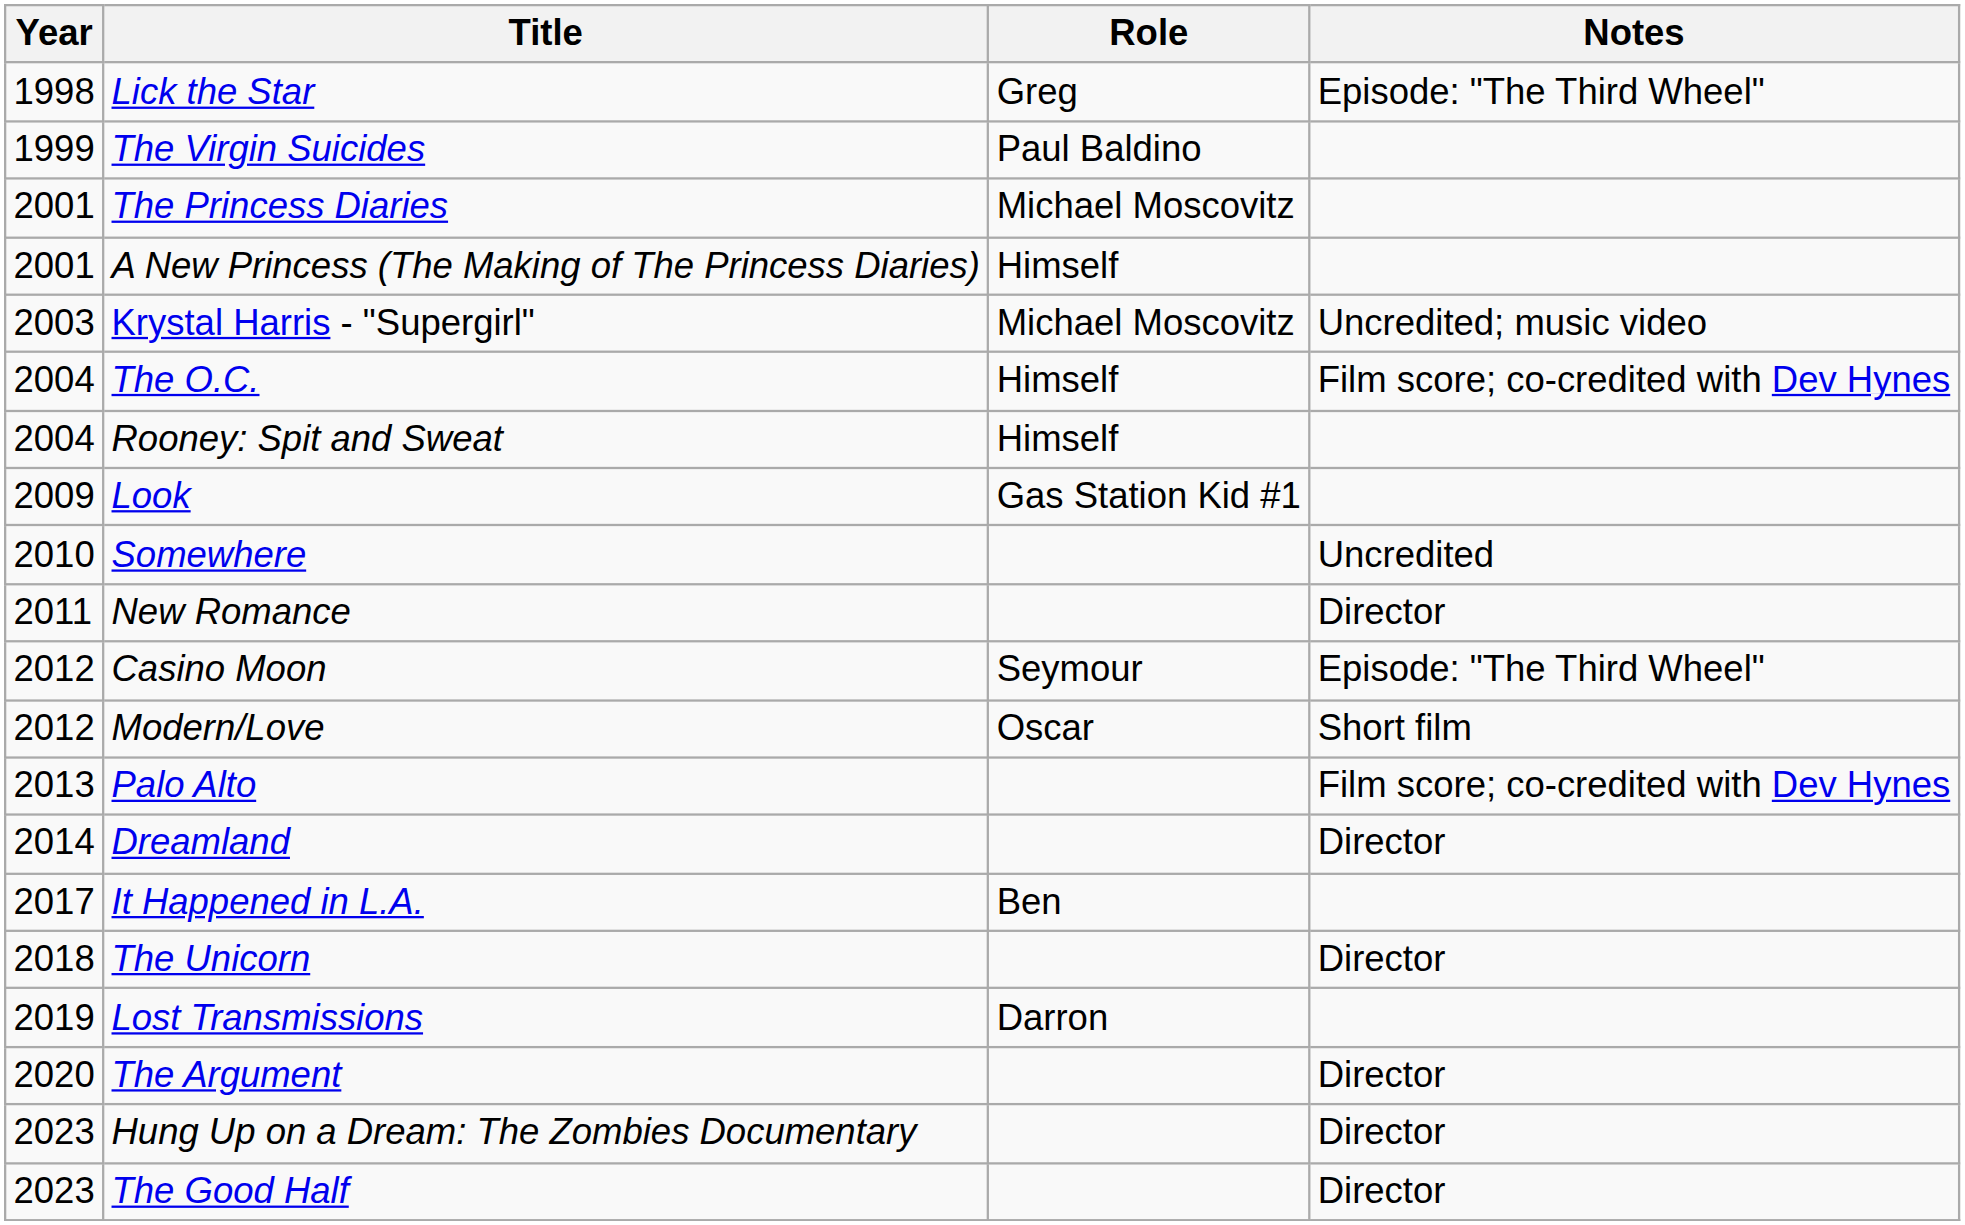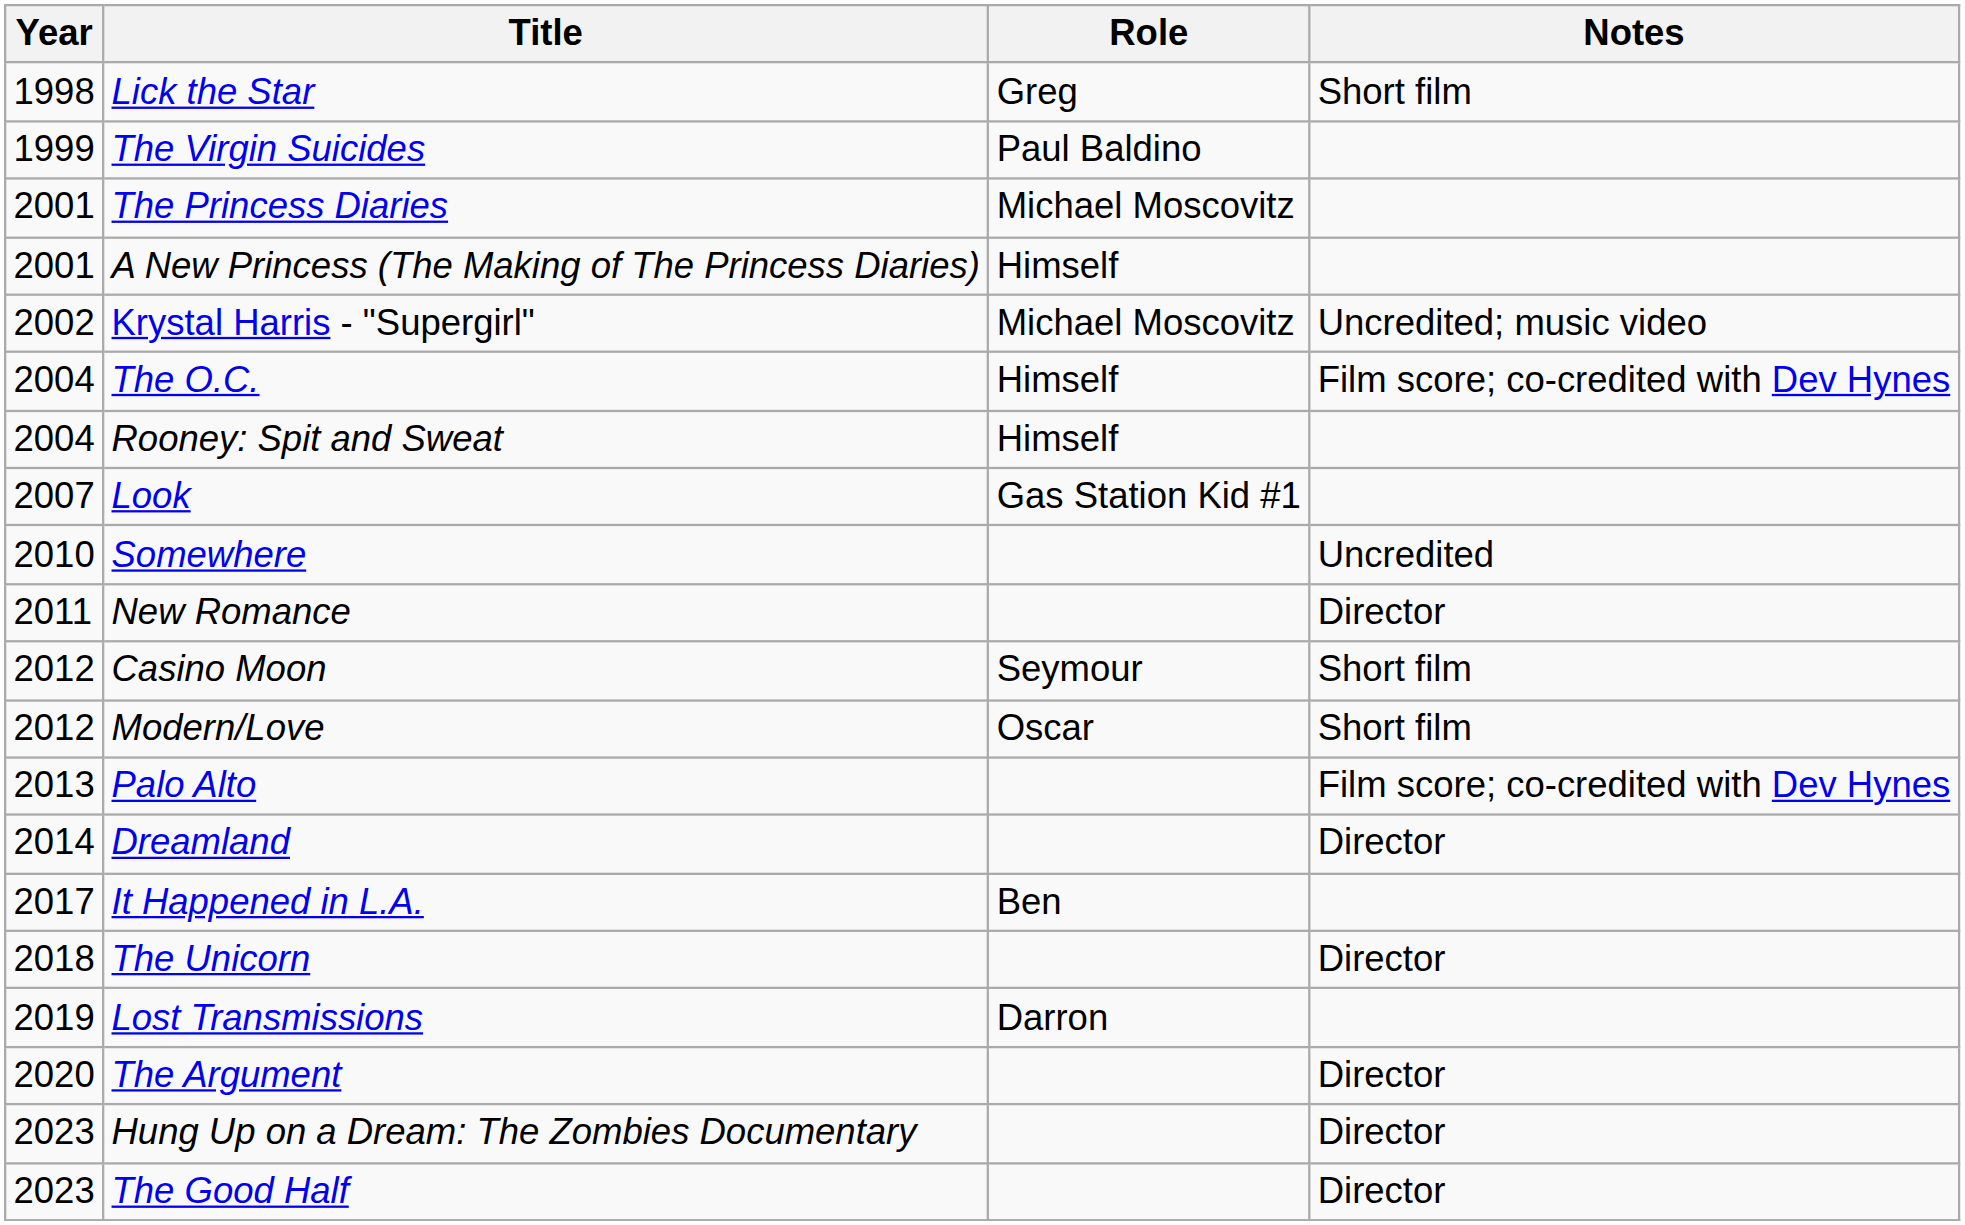Lick the Star | Notes: Episode: "The Third Wheel" -> Short film
Krystal Harris - "Supergirl" | Year: 2003 -> 2002
Look | Year: 2009 -> 2007
Casino Moon | Notes: Episode: "The Third Wheel" -> Short film
